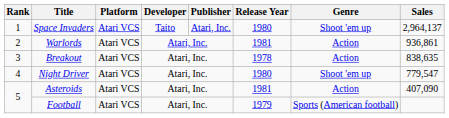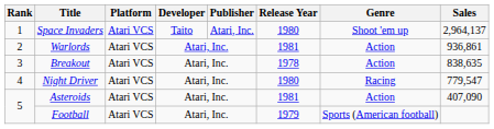Night Driver | Genre: Shoot 'em up -> Racing
